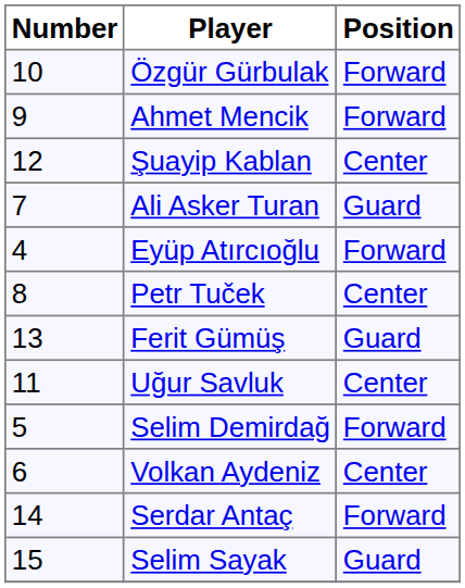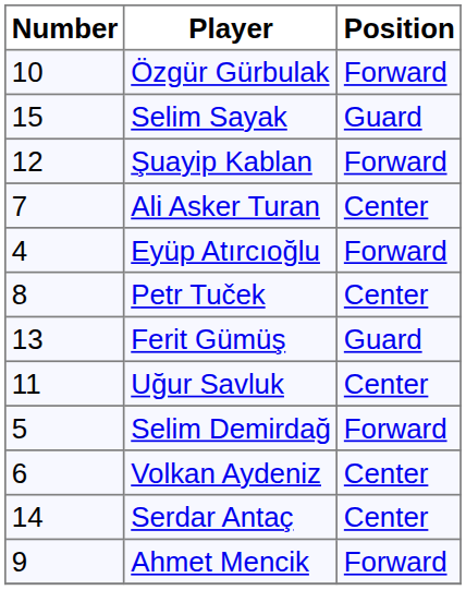rows swapped: Ahmet Mencik <-> Selim Sayak
Şuayip Kablan | Position: Center -> Forward
Ali Asker Turan | Position: Guard -> Center
Serdar Antaç | Position: Forward -> Center
